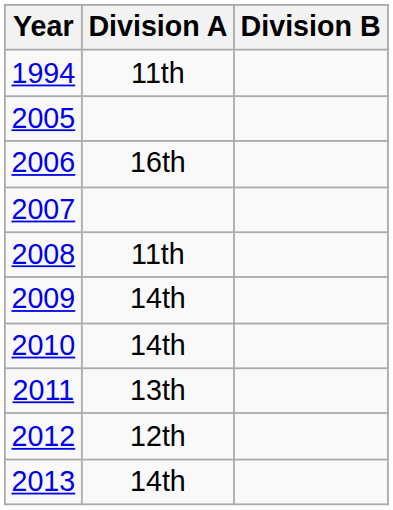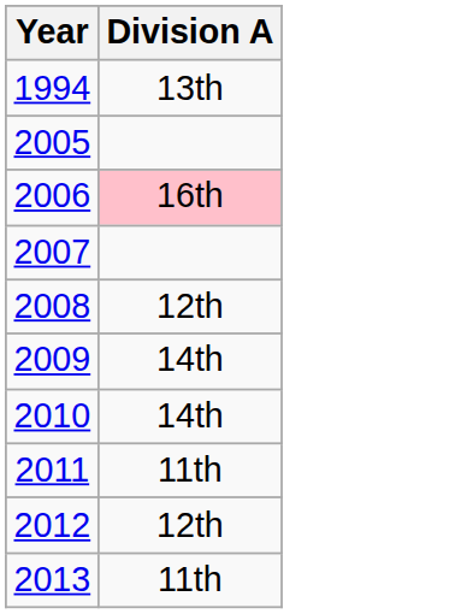- column: Division B
1994 | Division A: 11th -> 13th
2006 | Division A: no background -> pink background
2008 | Division A: 11th -> 12th
2011 | Division A: 13th -> 11th
2013 | Division A: 14th -> 11th
